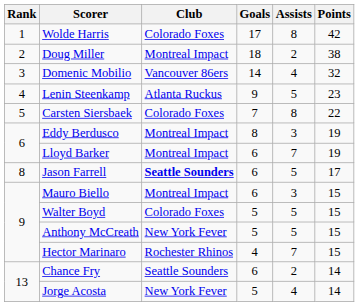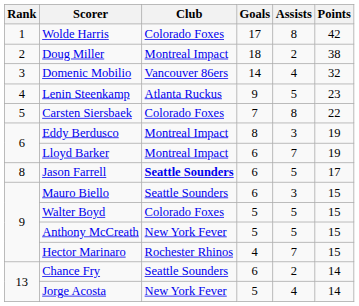Mauro Biello | Club: Montreal Impact -> Seattle Sounders
